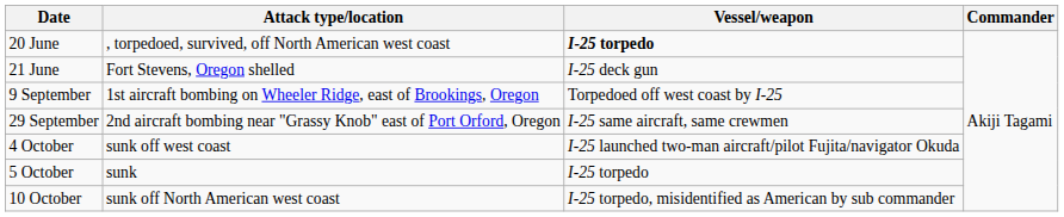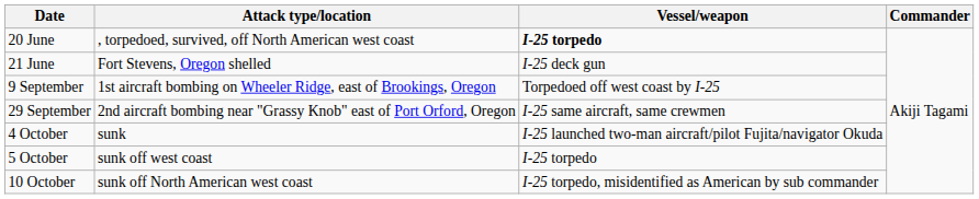4 October | Attack type/location: sunk off west coast -> sunk
5 October | Attack type/location: sunk -> sunk off west coast
